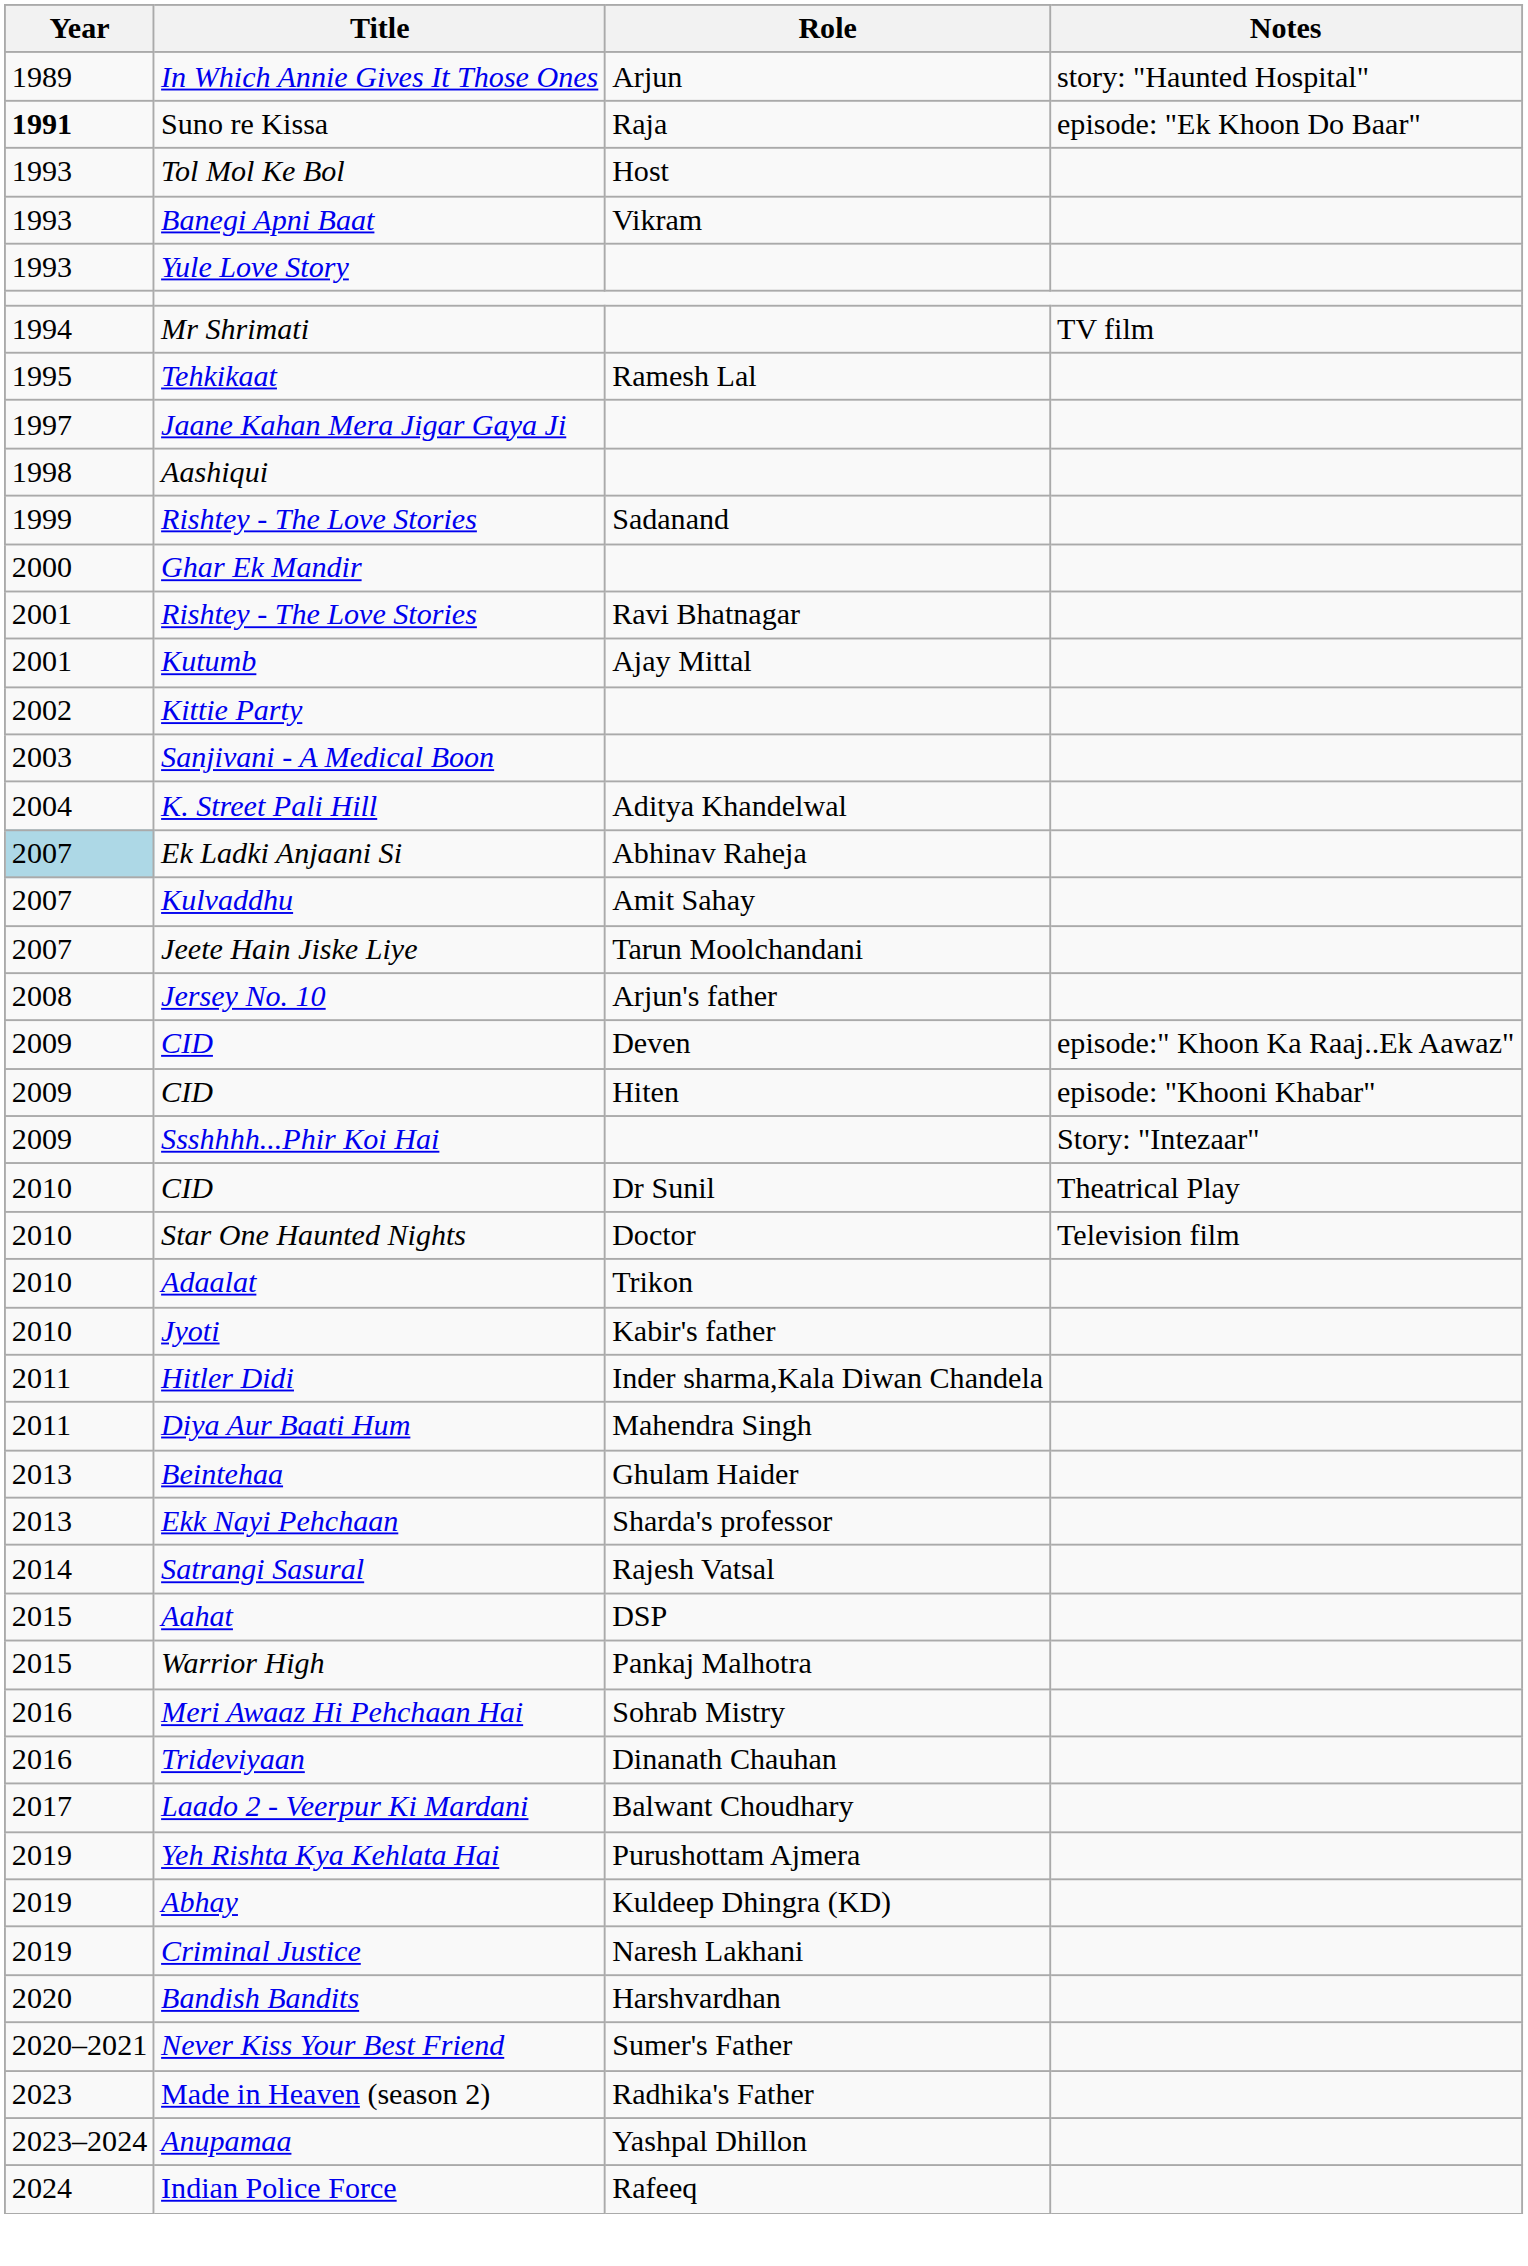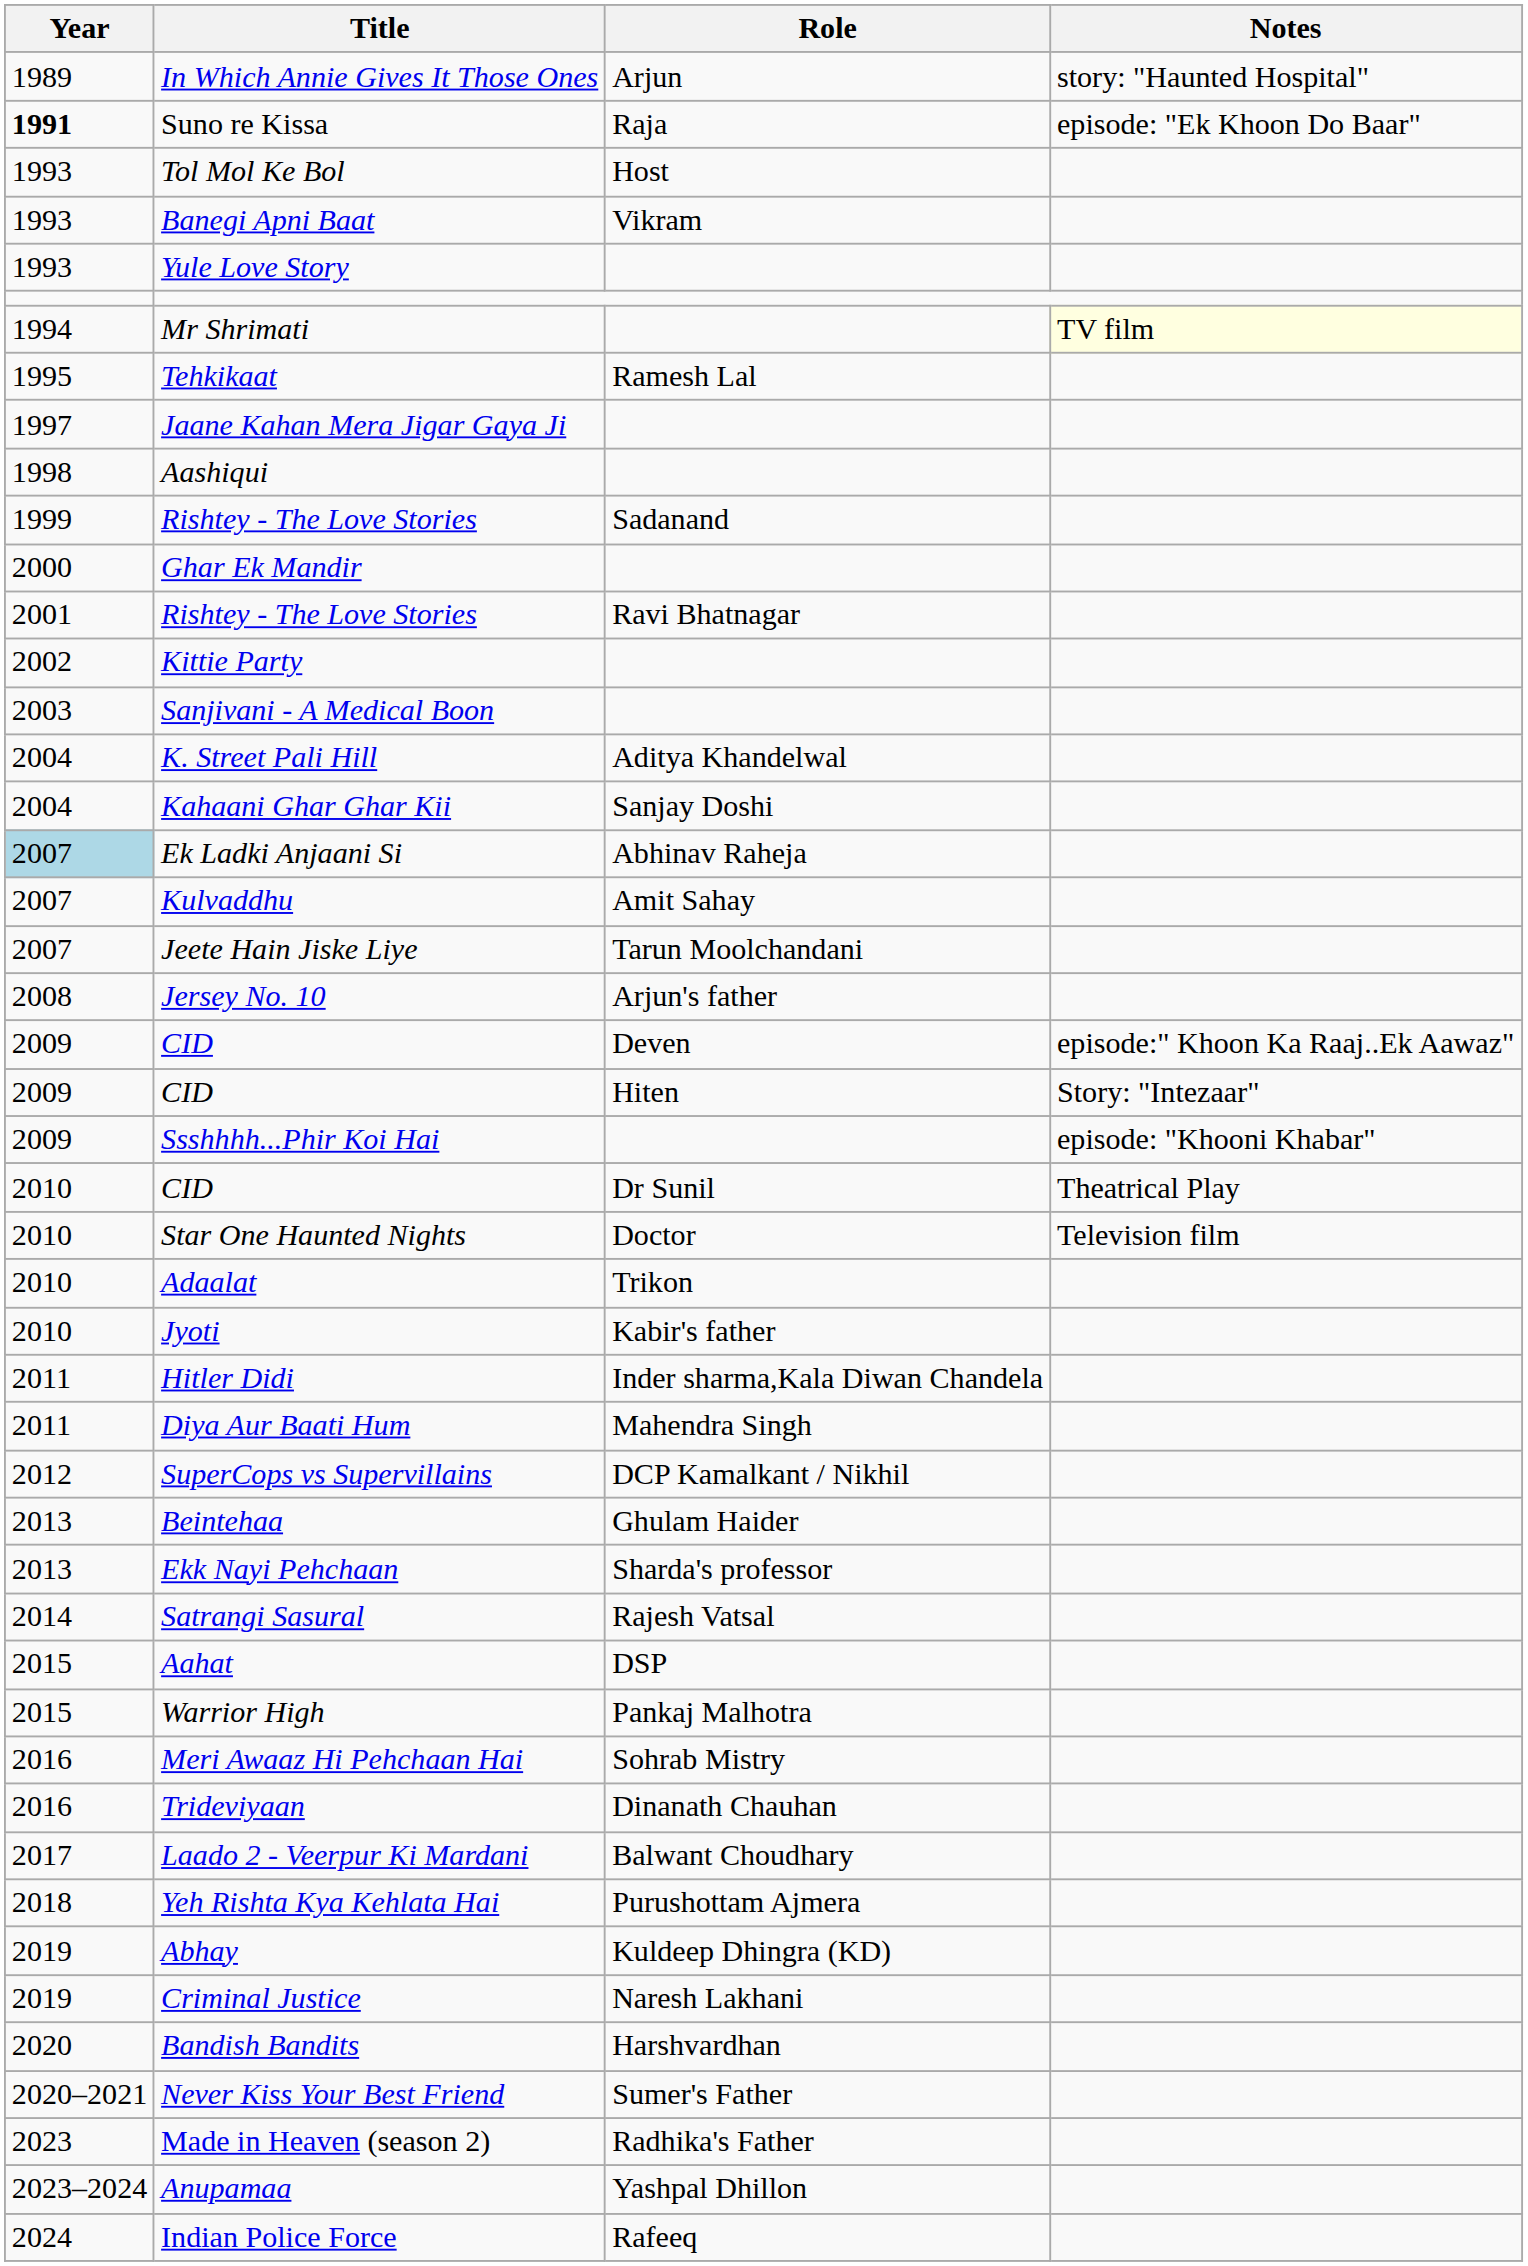Mr Shrimati | Notes: no background -> lightyellow background
- row: 2001 | Kutumb | Ajay Mittal
+ row: 2004 | Kahaani Ghar Ghar Kii | Sanjay Doshi
CID / Hiten | Notes: episode: "Khooni Khabar" -> Story: "Intezaar"
Ssshhhh...Phir Koi Hai | Notes: Story: "Intezaar" -> episode: "Khooni Khabar"
+ row: 2012 | SuperCops vs Supervillains | DCP Kamalkant / Nikhil
Yeh Rishta Kya Kehlata Hai | Year: 2019 -> 2018
